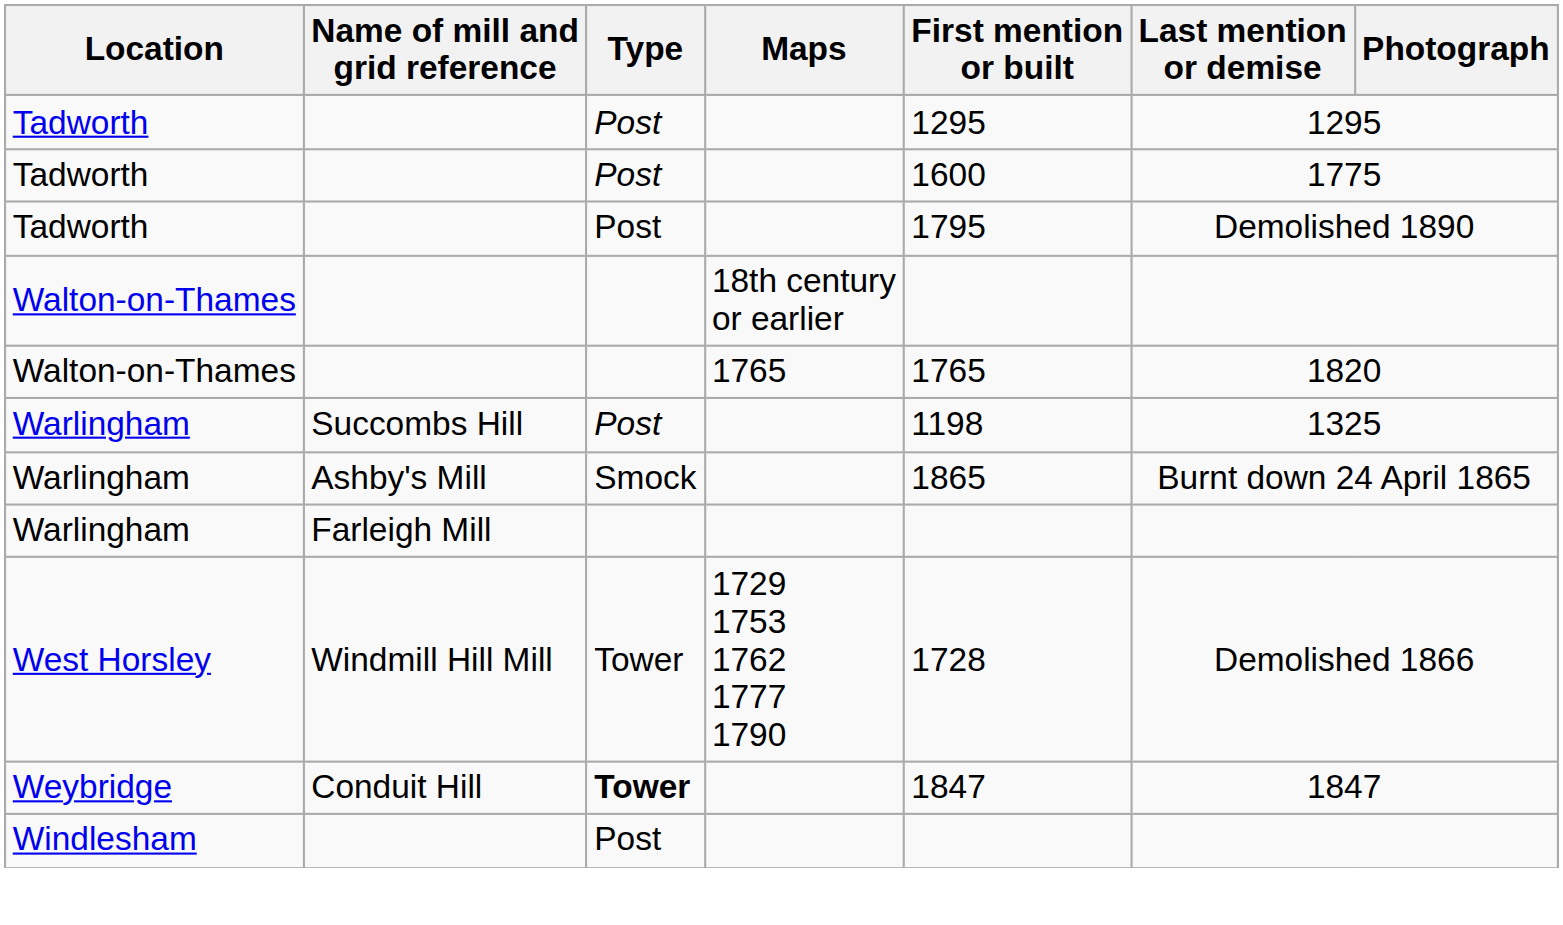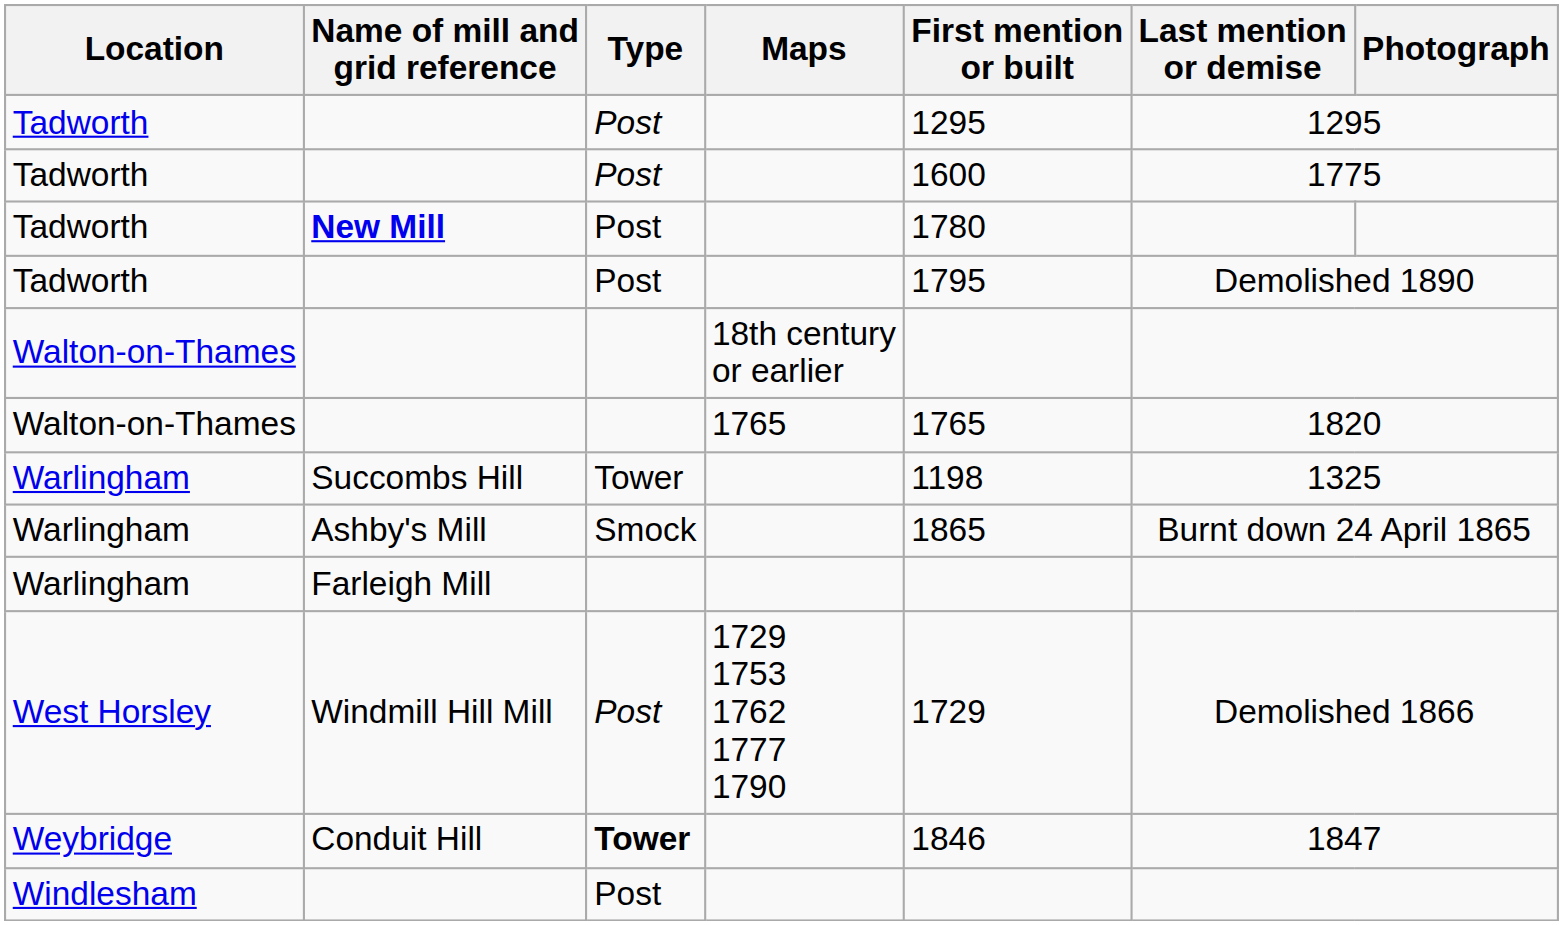+ row: Tadworth | New Mill | Post | 1780
Succombs Hill | Type: Post -> Tower
Windmill Hill Mill | Type: Tower -> Post
Windmill Hill Mill | First mention or built: 1728 -> 1729
Conduit Hill | First mention or built: 1847 -> 1846
